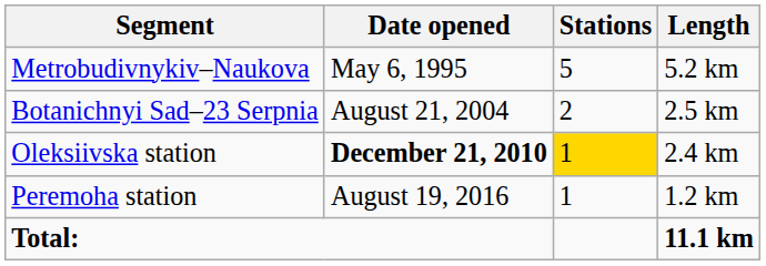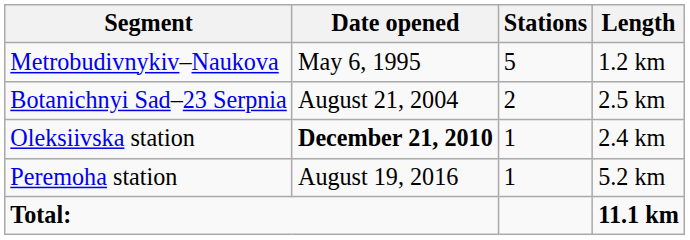Metrobudivnykiv–Naukova | Length: 5.2 km -> 1.2 km
Oleksiivska station | Stations: gold background -> no background
Peremoha station | Length: 1.2 km -> 5.2 km
